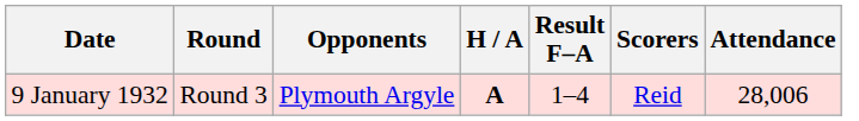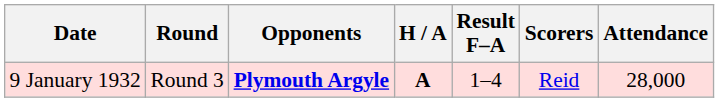9 January 1932 | Opponents: normal -> bold
9 January 1932 | Attendance: 28,006 -> 28,000
